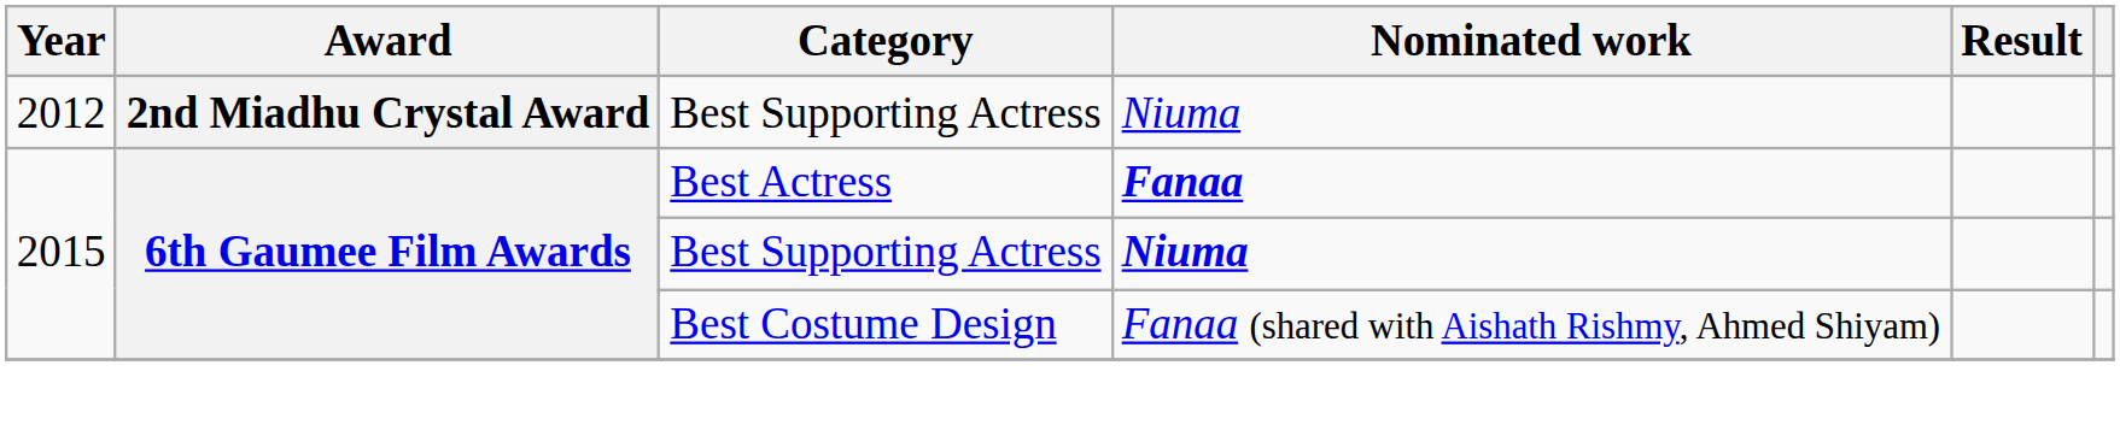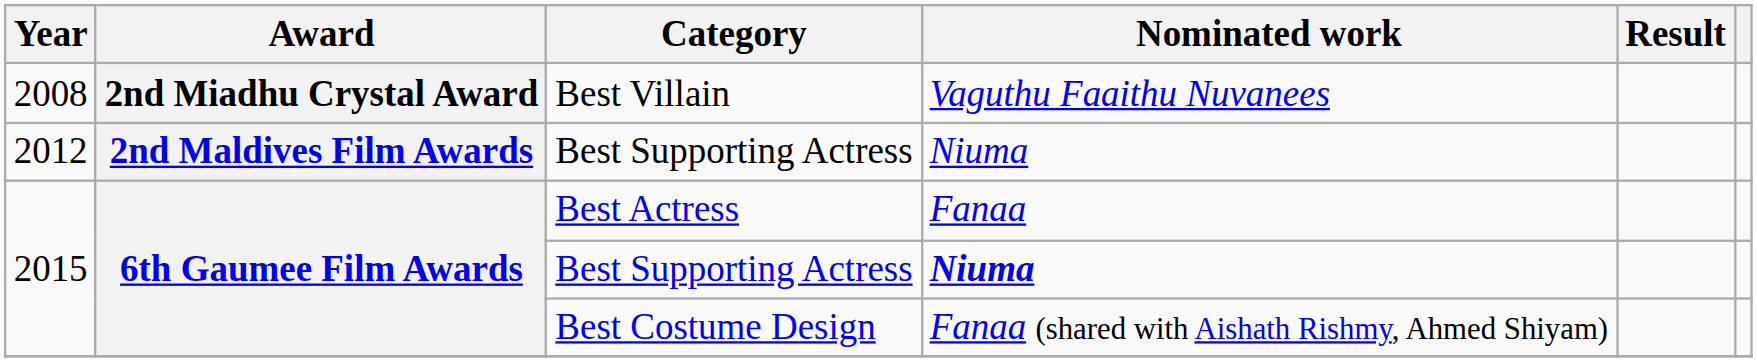+ row: 2008 | 2nd Miadhu Crystal Award | Best Villain | Vaguthu Faaithu Nuvanees
2012 / Best Supporting Actress | Award: 2nd Miadhu Crystal Award -> 2nd Maldives Film Awards
Best Actress | Nominated work: bold -> normal
